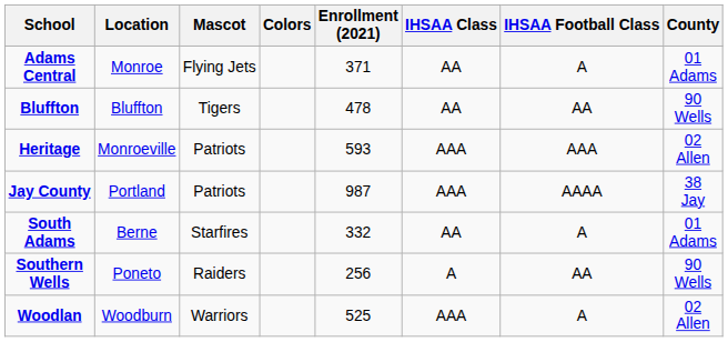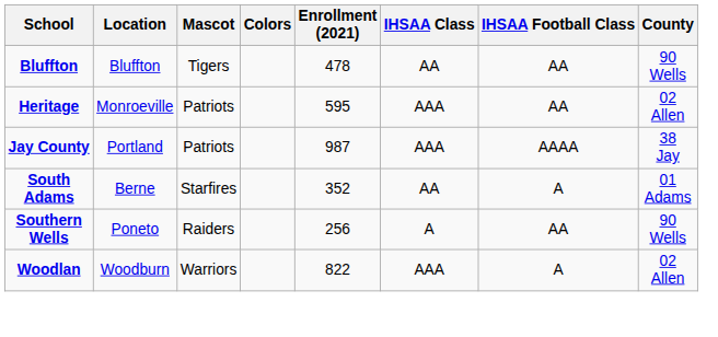- row: Adams Central | Monroe | Flying Jets | 371 | AA | A | 01 Adams
Heritage | Enrollment (2021): 593 -> 595
Heritage | IHSAA Football Class: AAA -> AA
South Adams | Enrollment (2021): 332 -> 352
Woodlan | Enrollment (2021): 525 -> 822
